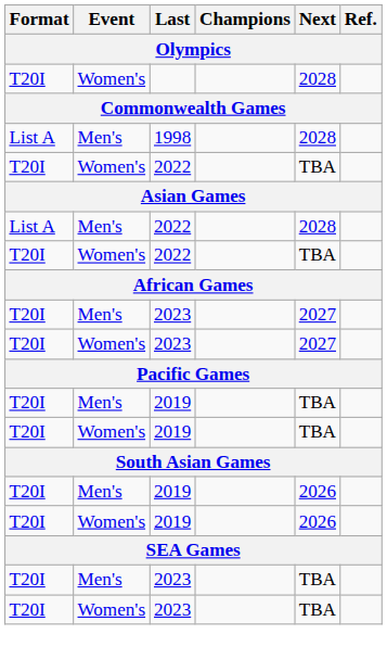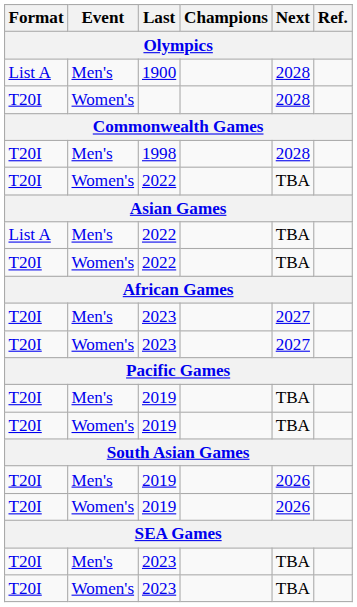+ row: List A | Men's | 1900 | 2028
1998 | Format: List A -> T20I
Men's / 2022 | Next: 2028 -> TBA
